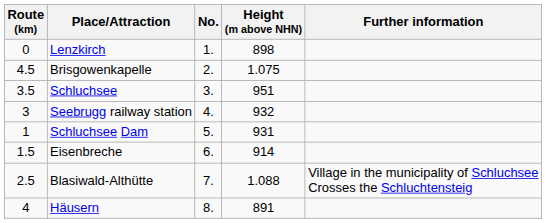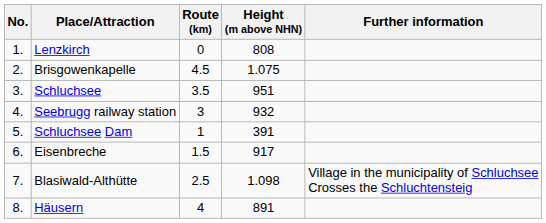columns swapped: No. <-> Route (km)
Lenzkirch | Height (m above NHN): 898 -> 808
Schluchsee Dam | Height (m above NHN): 931 -> 391
Eisenbreche | Height (m above NHN): 914 -> 917
Blasiwald-Althütte | Height (m above NHN): 1.088 -> 1.098
